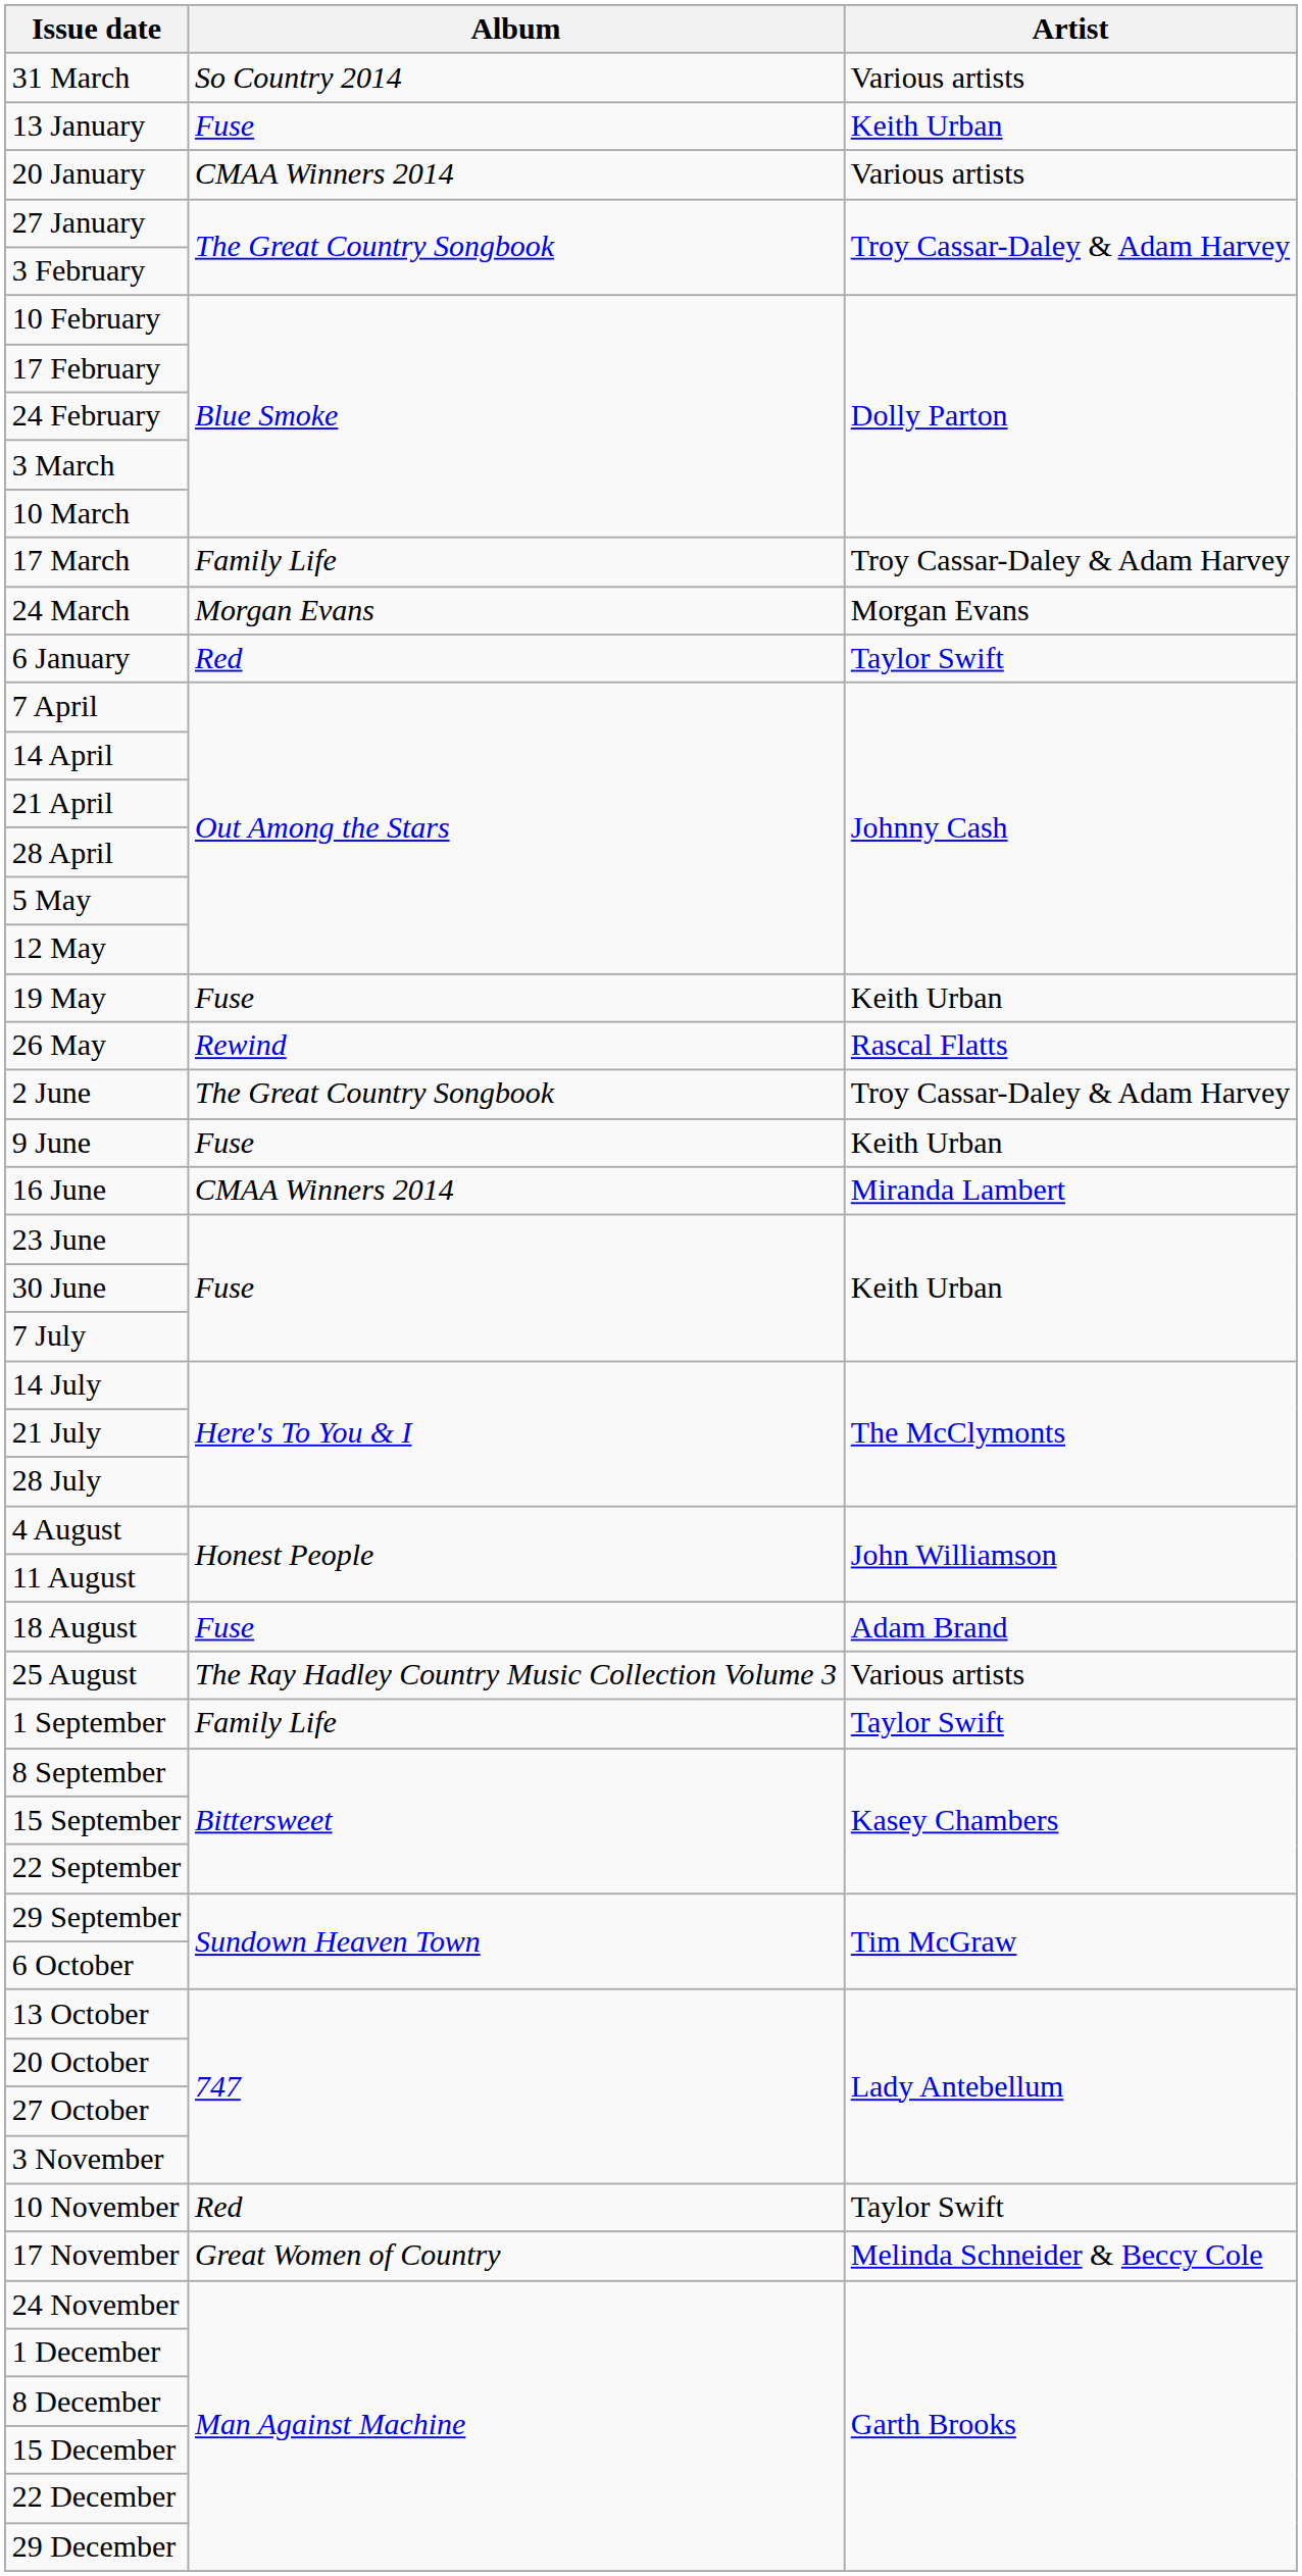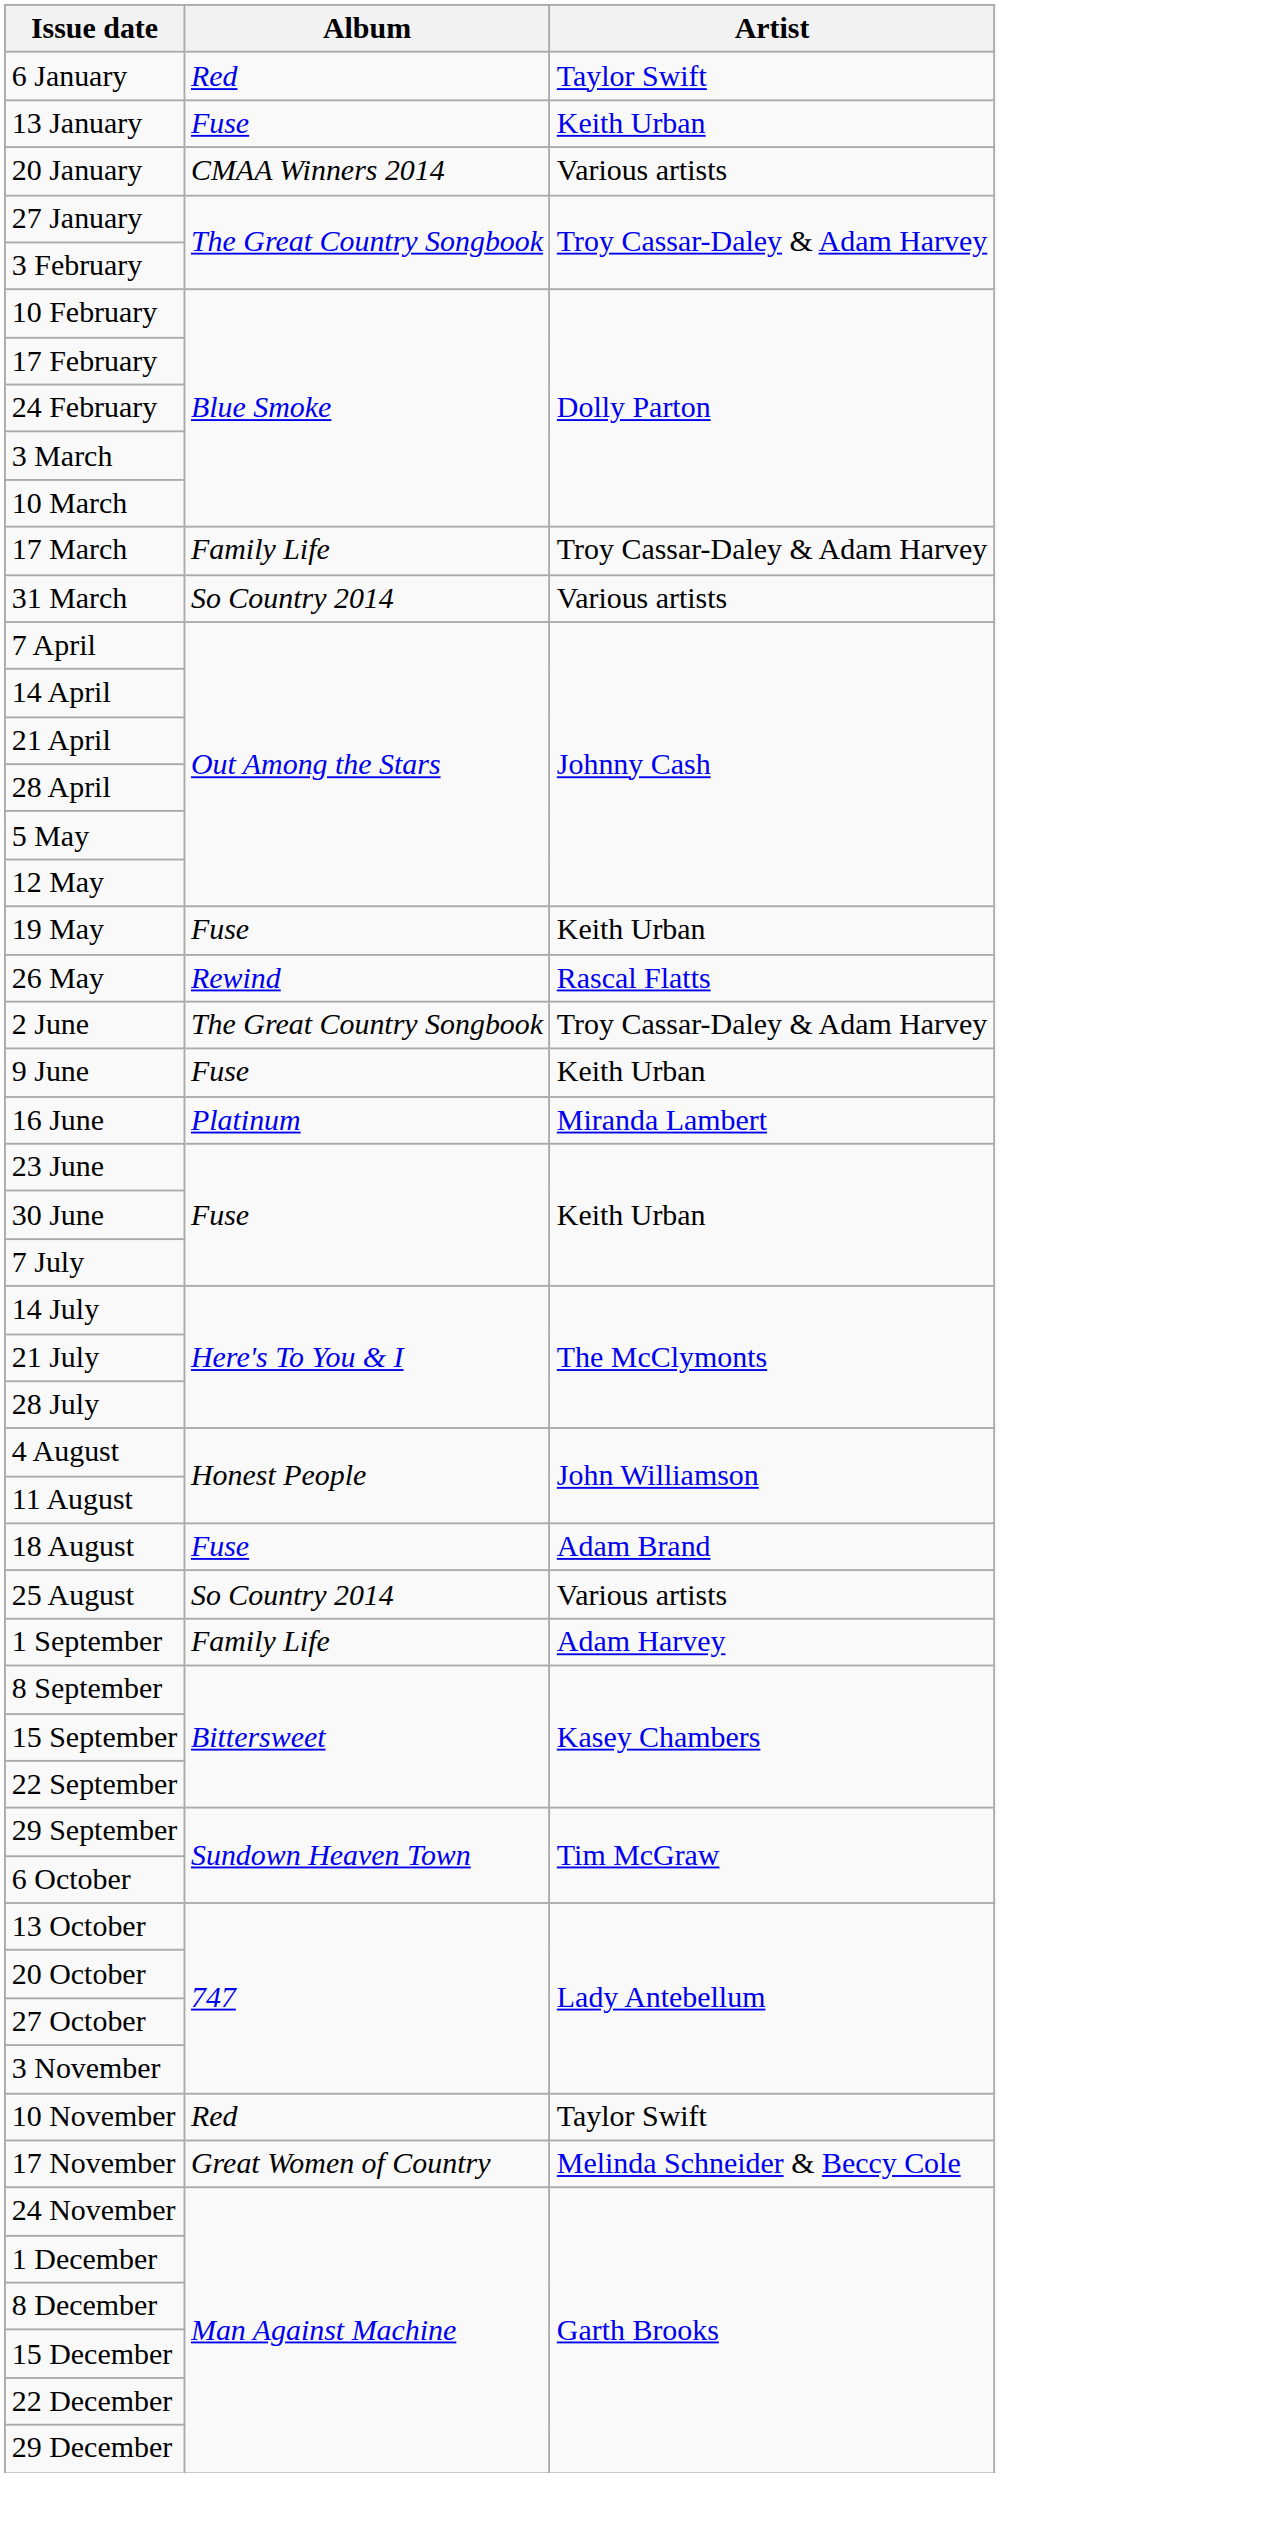rows swapped: 6 January <-> 31 March
- row: 24 March | Morgan Evans | Morgan Evans
16 June | Album: CMAA Winners 2014 -> Platinum
25 August | Album: The Ray Hadley Country Music Collection Volume 3 -> So Country 2014
1 September | Artist: Taylor Swift -> Adam Harvey
